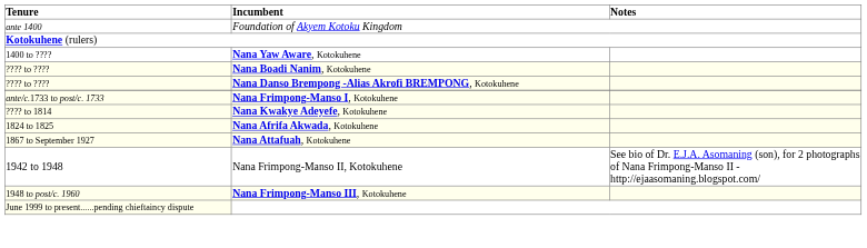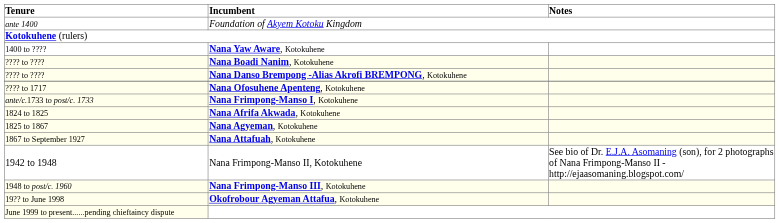+ row: ???? to 1717 | Nana Ofosuhene Apenteng, Kotokuhene
- row: ???? to 1814 | Nana Kwakye Adeyefe, Kotokuhene
+ row: 1825 to 1867 | Nana Agyeman, Kotokuhene
+ row: 19?? to June 1998 | Okofrobour Agyeman Attafua, Kotokuhene
